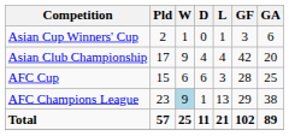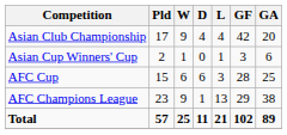rows swapped: Asian Club Championship <-> Asian Cup Winners' Cup
AFC Champions League | W: lightblue background -> no background
